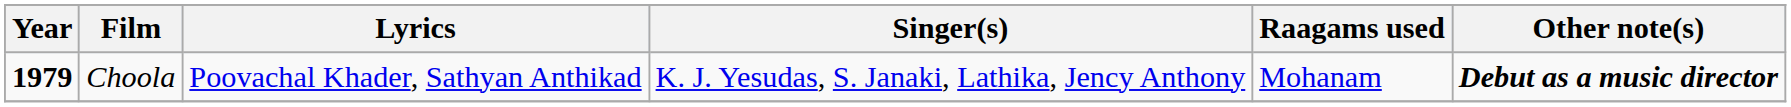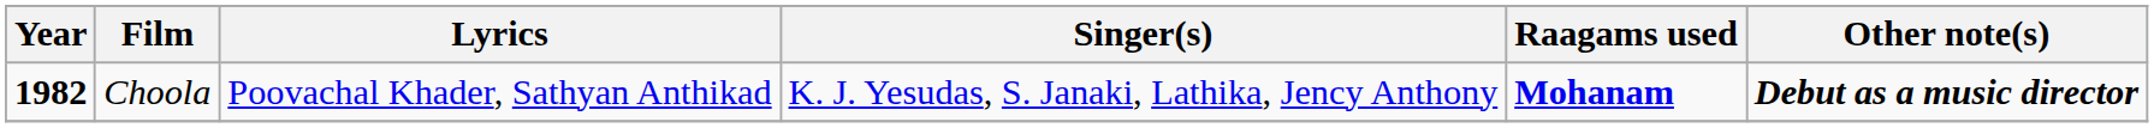Choola | Year: 1979 -> 1982
Choola | Raagams used: normal -> bold
